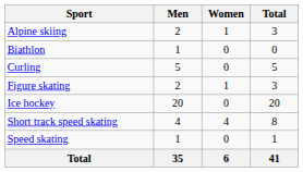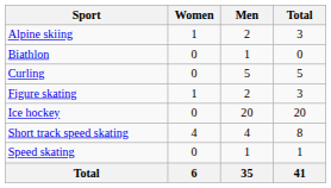columns swapped: Men <-> Women
